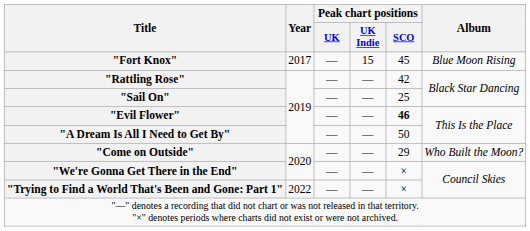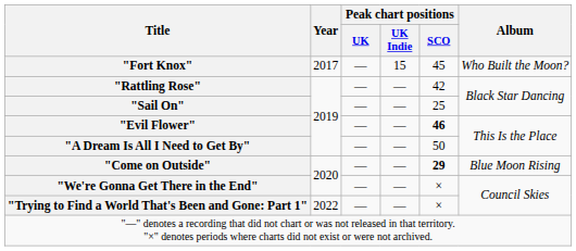"Fort Knox" | Album: Blue Moon Rising -> Who Built the Moon?
"Come on Outside" | Peak chart positions / SCO: normal -> bold
"Come on Outside" | Album: Who Built the Moon? -> Blue Moon Rising
